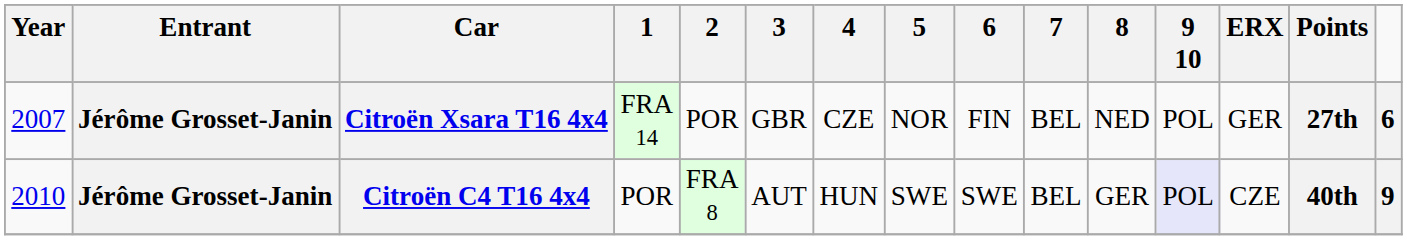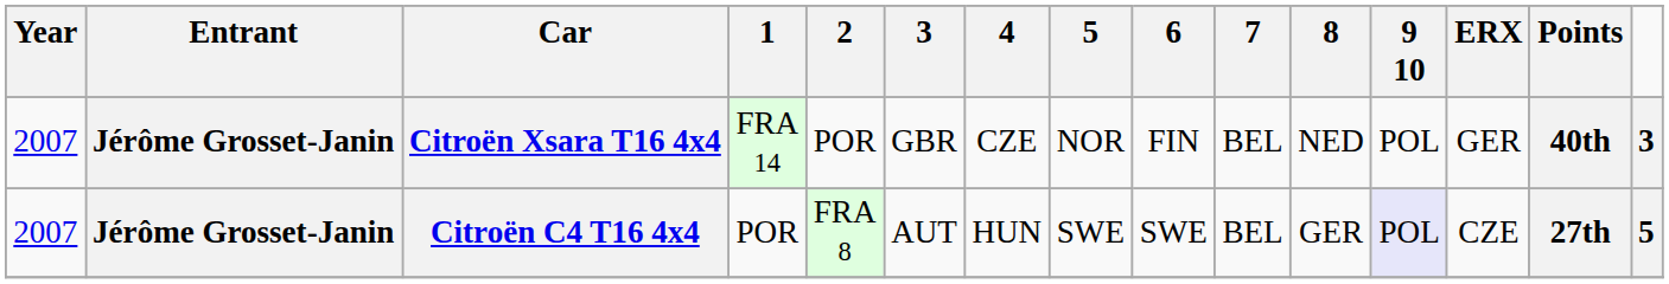Citroën Xsara T16 4x4 | Points: 27th -> 40th
Citroën Xsara T16 4x4 | column 15: 6 -> 3
Citroën C4 T16 4x4 | Year: 2010 -> 2007
Citroën C4 T16 4x4 | Points: 40th -> 27th
Citroën C4 T16 4x4 | column 15: 9 -> 5
